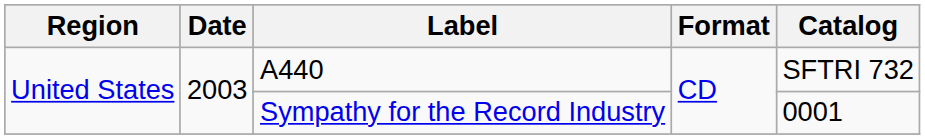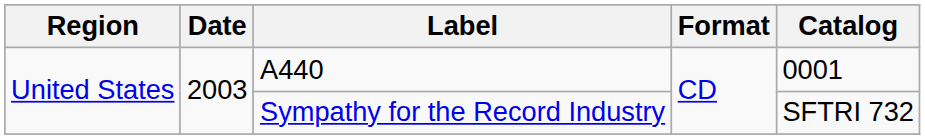A440 | Catalog: SFTRI 732 -> 0001
Sympathy for the Record Industry | Catalog: 0001 -> SFTRI 732
